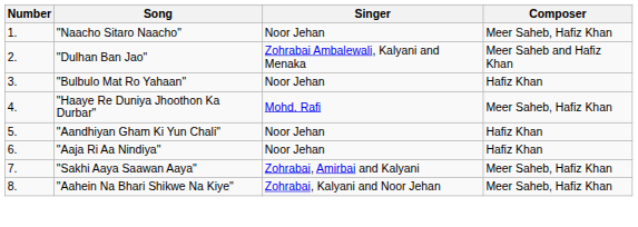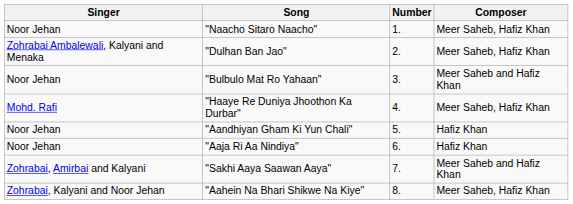columns swapped: Number <-> Singer
"Dulhan Ban Jao" | Composer: Meer Saheb and Hafiz Khan -> Meer Saheb, Hafiz Khan
"Bulbulo Mat Ro Yahaan" | Composer: Hafiz Khan -> Meer Saheb and Hafiz Khan
"Sakhi Aaya Saawan Aaya" | Composer: Meer Saheb, Hafiz Khan -> Meer Saheb and Hafiz Khan
